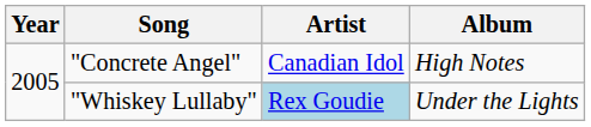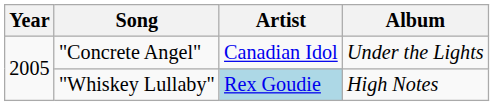"Concrete Angel" | Album: High Notes -> Under the Lights
"Whiskey Lullaby" | Album: Under the Lights -> High Notes
